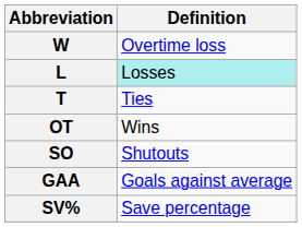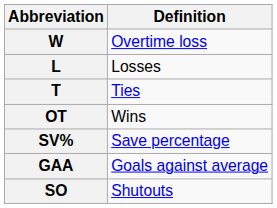L | Definition: paleturquoise background -> no background
rows swapped: SO <-> SV%
